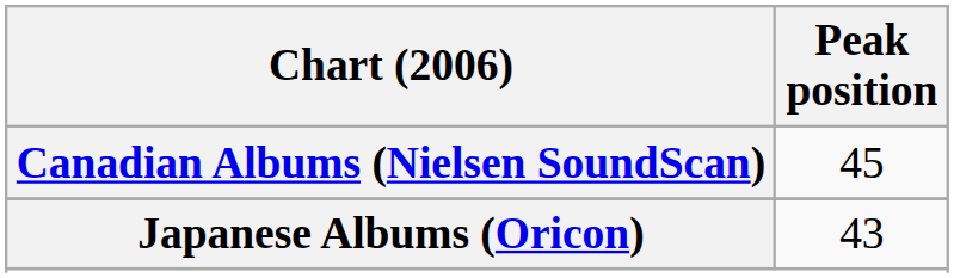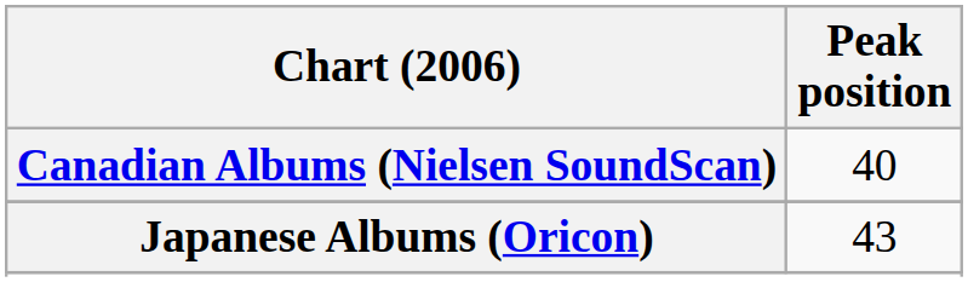Canadian Albums (Nielsen SoundScan) | Peak position: 45 -> 40
